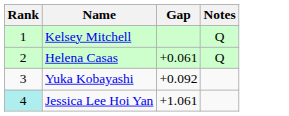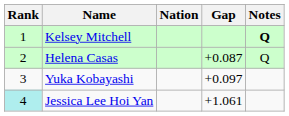+ column: Nation
Kelsey Mitchell | Notes: normal -> bold
Helena Casas | Gap: +0.061 -> +0.087
Yuka Kobayashi | Gap: +0.092 -> +0.097
